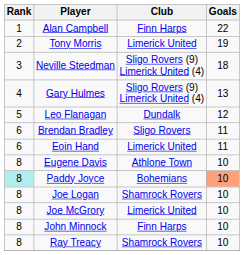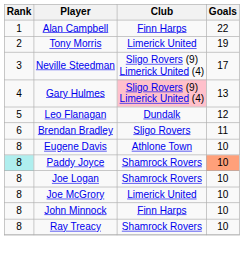Neville Steedman | Goals: 18 -> 17
Gary Hulmes | Club: no background -> pink background
- row: 6 | Eoin Hand | Limerick United | 11
Paddy Joyce | Club: Bohemians -> Shamrock Rovers
